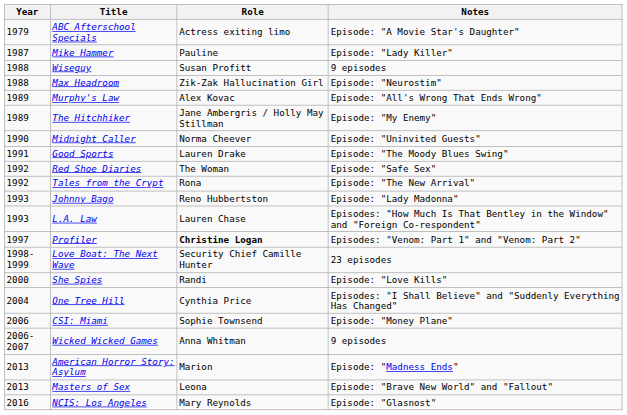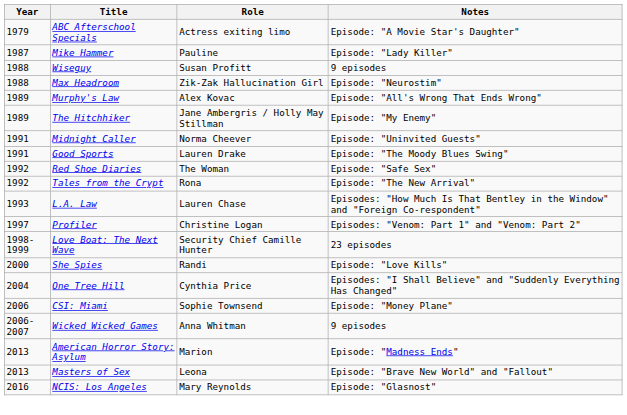Midnight Caller | Year: 1990 -> 1991
- row: 1993 | Johnny Bago | Reno Hubbertston | Episode: "Lady Madonna"
Profiler | Role: bold -> normal
